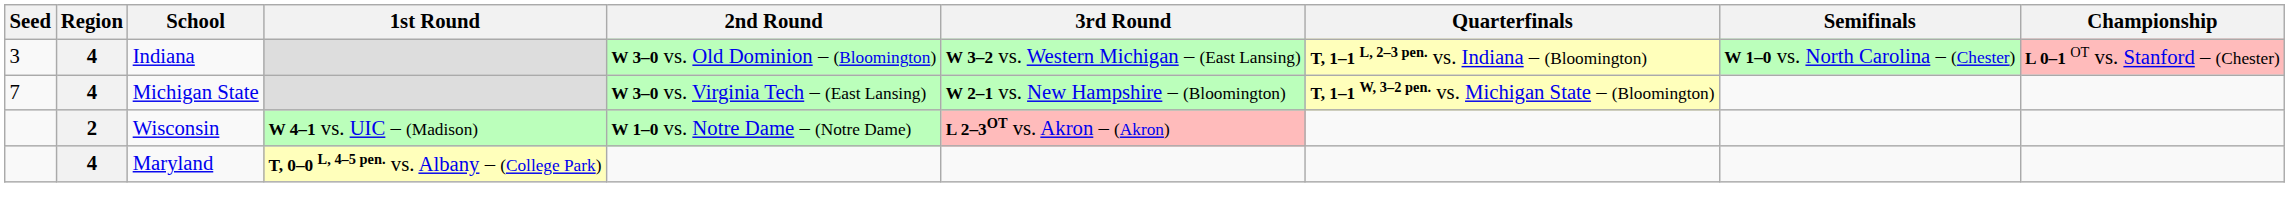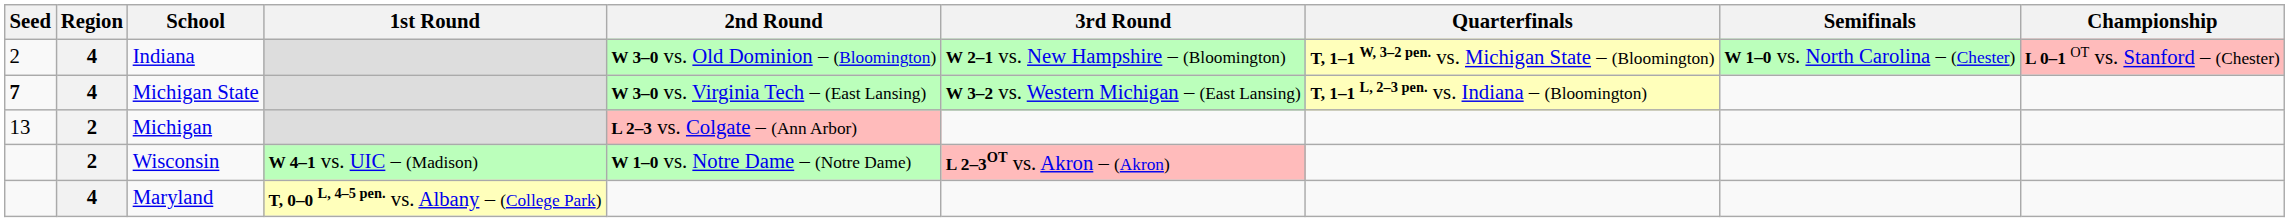Indiana | Seed: 3 -> 2
Indiana | 3rd Round: W 3–2 vs. Western Michigan – (East Lansing) -> W 2–1 vs. New Hampshire – (Bloomington)
Indiana | Quarterfinals: T, 1–1 L, 2–3 pen. vs. Indiana – (Bloomington) -> T, 1–1 W, 3–2 pen. vs. Michigan State – (Bloomington)
Michigan State | Seed: normal -> bold
Michigan State | 3rd Round: W 2–1 vs. New Hampshire – (Bloomington) -> W 3–2 vs. Western Michigan – (East Lansing)
Michigan State | Quarterfinals: T, 1–1 W, 3–2 pen. vs. Michigan State – (Bloomington) -> T, 1–1 L, 2–3 pen. vs. Indiana – (Bloomington)
+ row: 13 | 2 | Michigan | L 2–3 vs. Colgate – (Ann Arbor)
